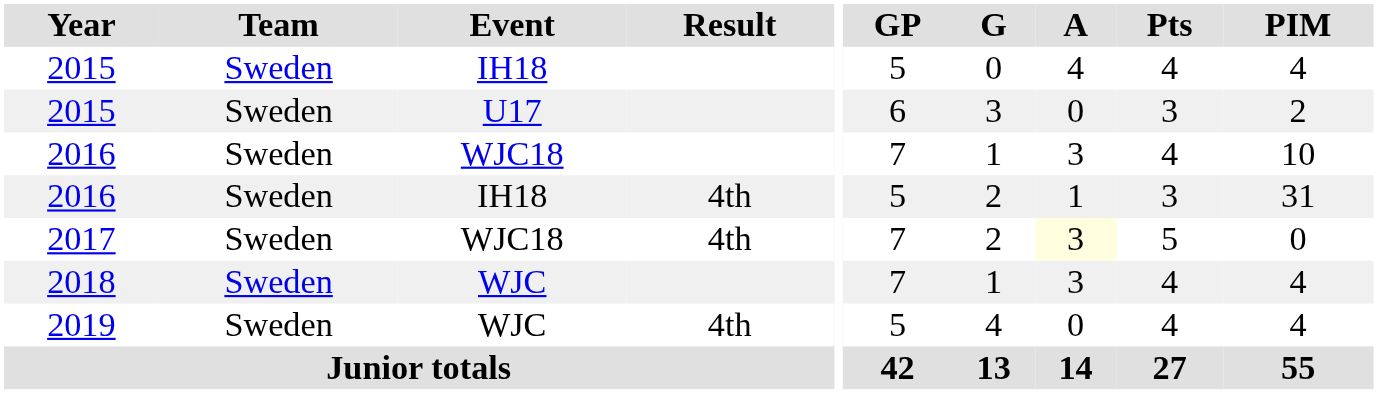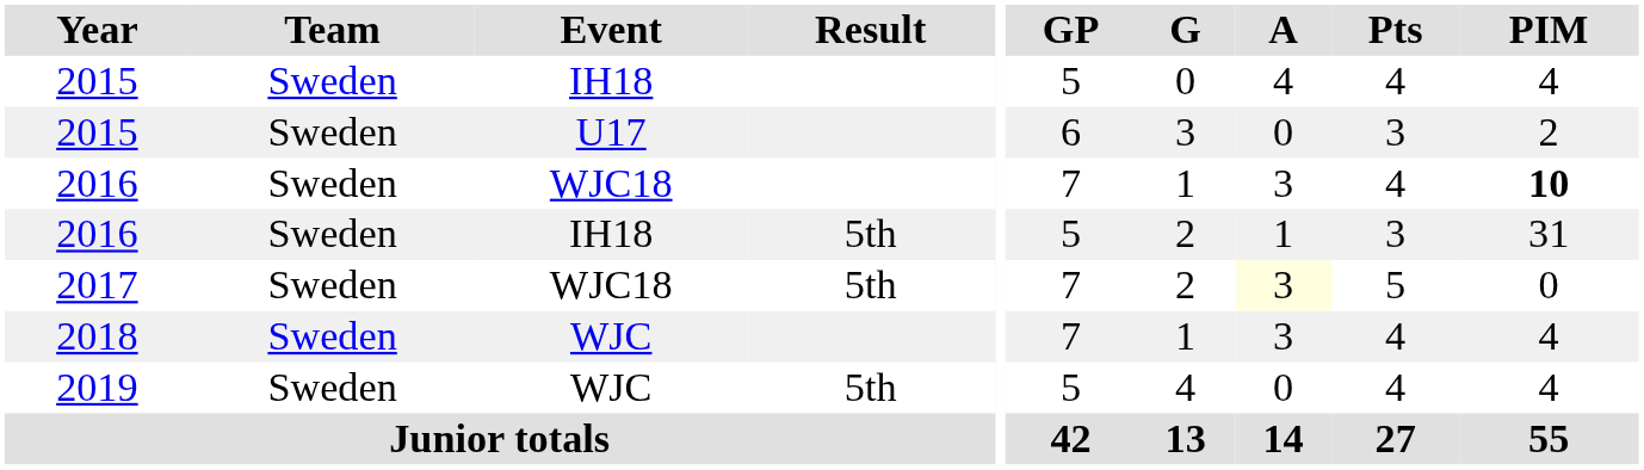2016 / WJC18 | PIM: normal -> bold
2016 / IH18 | Result: 4th -> 5th
2017 | Result: 4th -> 5th
2019 | Result: 4th -> 5th
